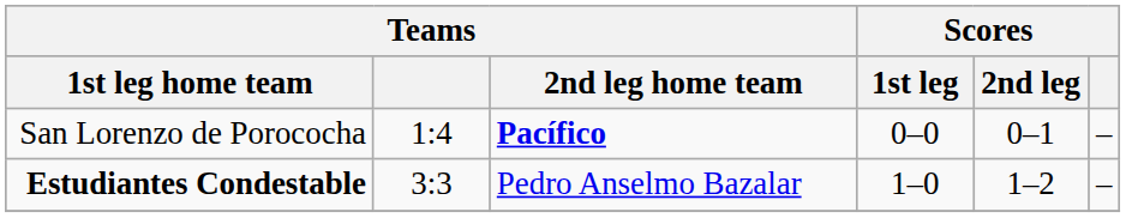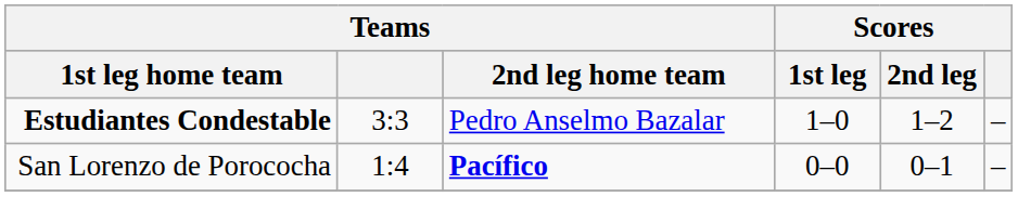rows swapped: Estudiantes Condestable <-> San Lorenzo de Porococha
